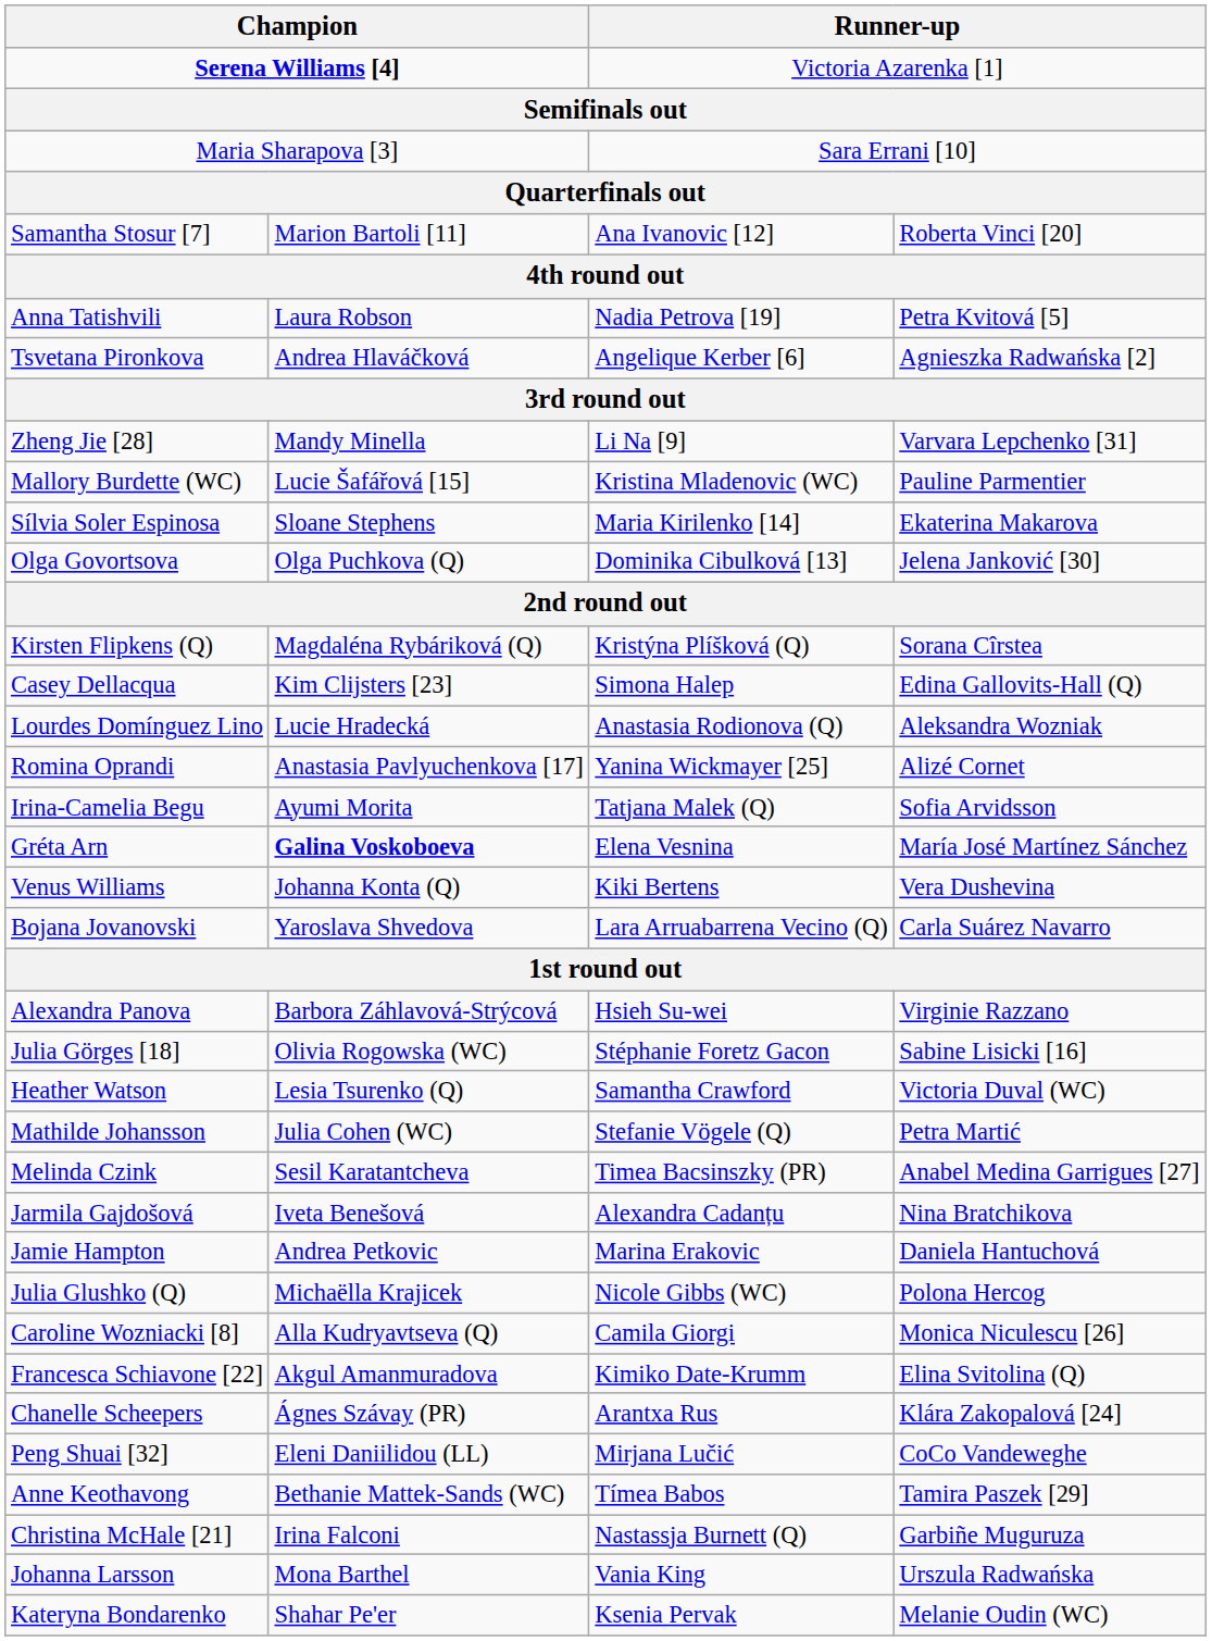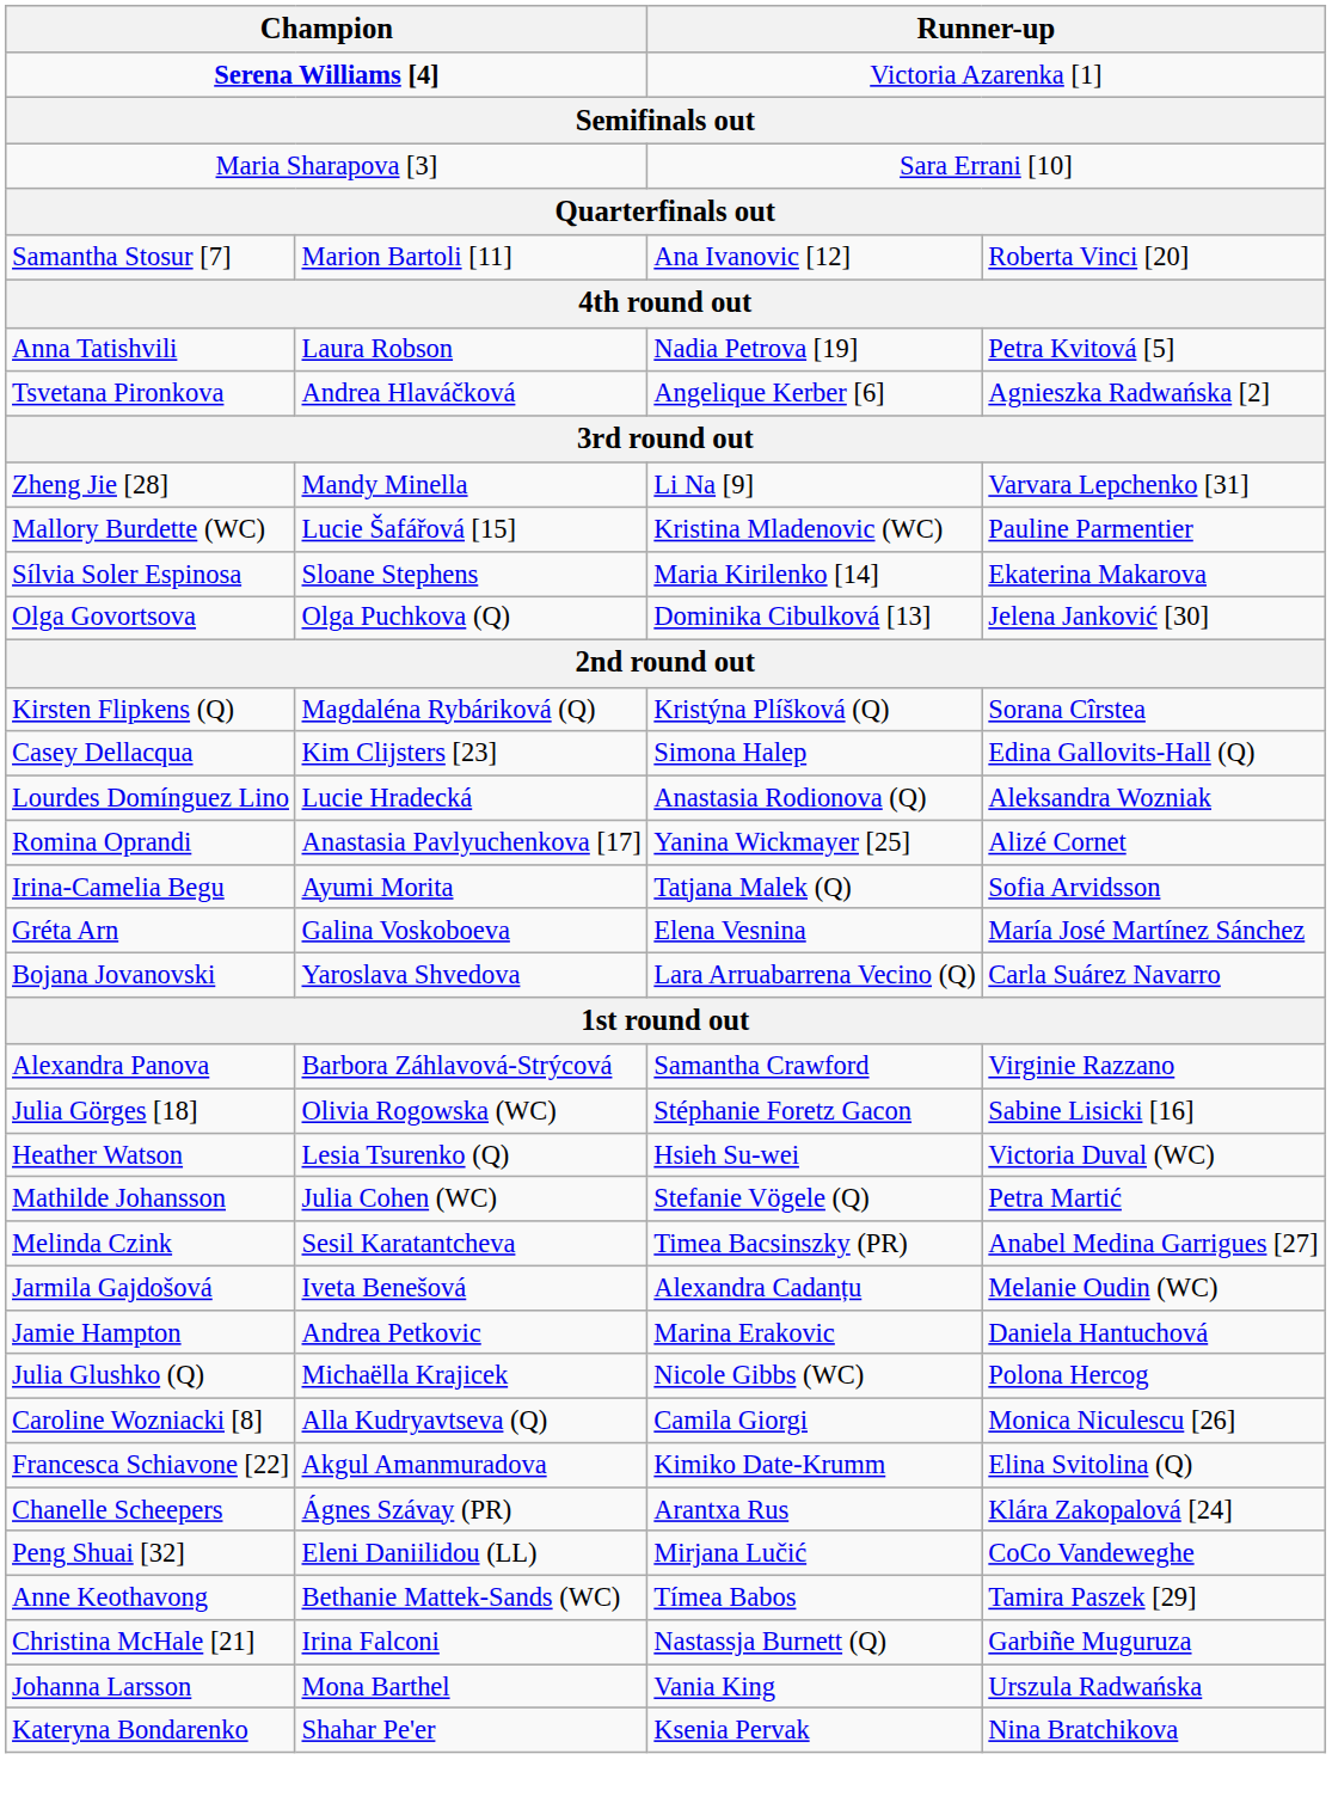Gréta Arn | column 2: bold -> normal
- row: Venus Williams | Johanna Konta (Q) | Kiki Bertens | Vera Dushevina
Alexandra Panova | column 3: Hsieh Su-wei -> Samantha Crawford
Heather Watson | column 3: Samantha Crawford -> Hsieh Su-wei
Jarmila Gajdošová | column 4: Nina Bratchikova -> Melanie Oudin (WC)
Kateryna Bondarenko | column 4: Melanie Oudin (WC) -> Nina Bratchikova
